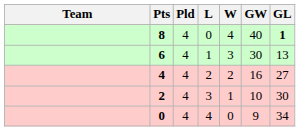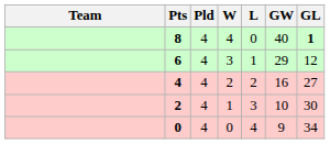columns swapped: W <-> L
6 | GW: 30 -> 29
6 | GL: 13 -> 12
